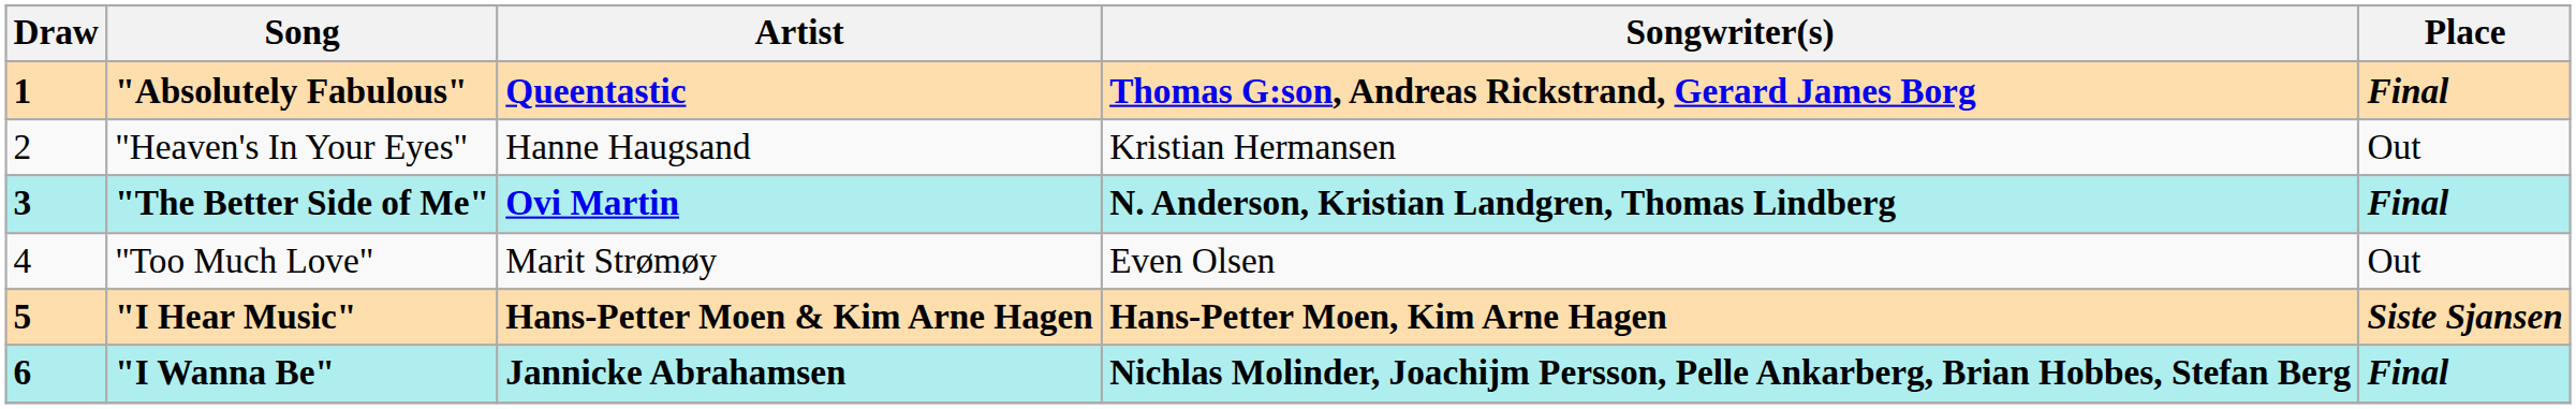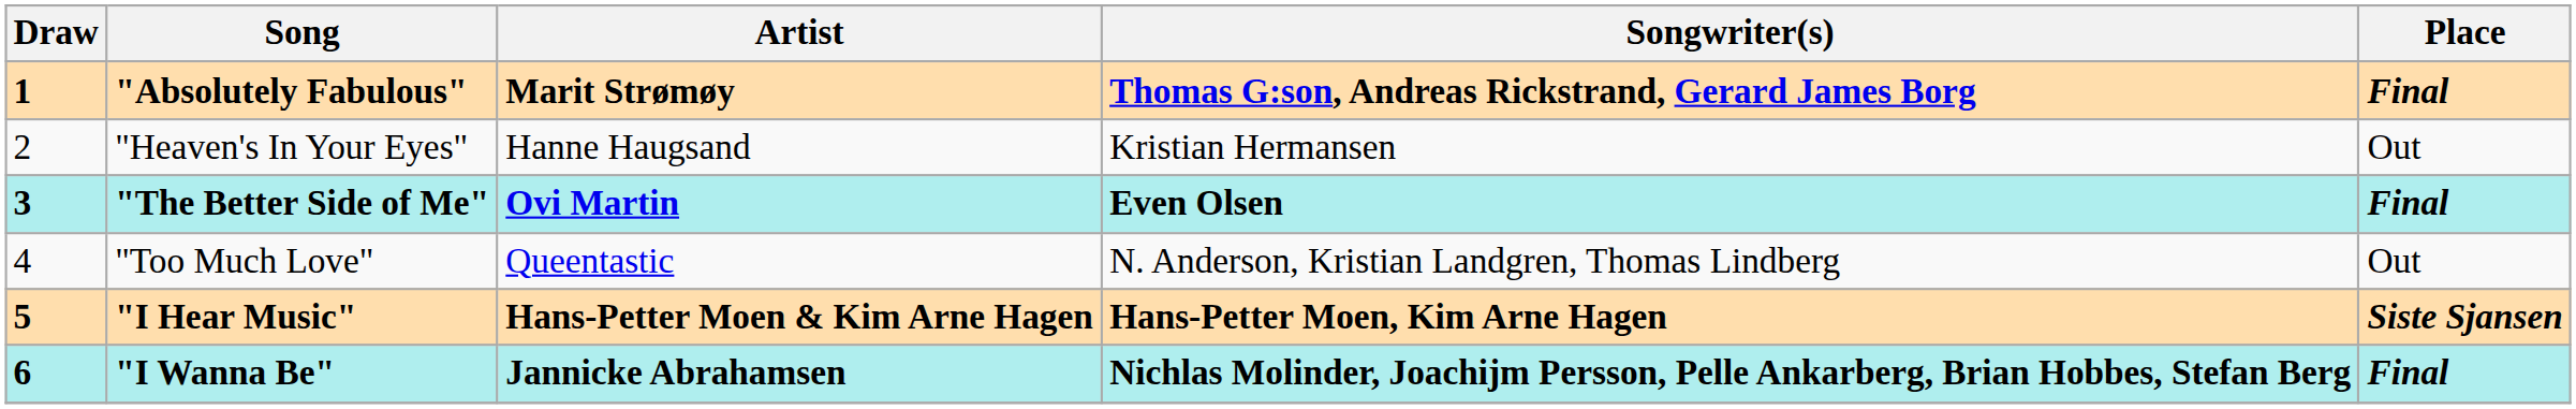"Absolutely Fabulous" | Artist: Queentastic -> Marit Strømøy
"The Better Side of Me" | Songwriter(s): N. Anderson, Kristian Landgren, Thomas Lindberg -> Even Olsen
"Too Much Love" | Artist: Marit Strømøy -> Queentastic
"Too Much Love" | Songwriter(s): Even Olsen -> N. Anderson, Kristian Landgren, Thomas Lindberg
